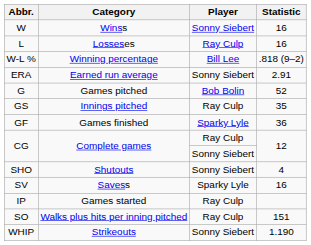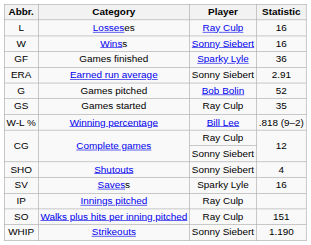rows swapped: W <-> L
rows swapped: W-L % <-> GF
GS | Category: Innings pitched -> Games started
IP | Category: Games started -> Innings pitched
